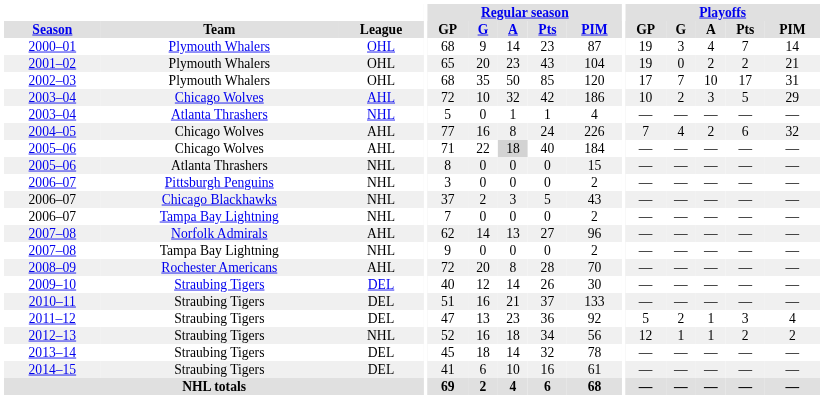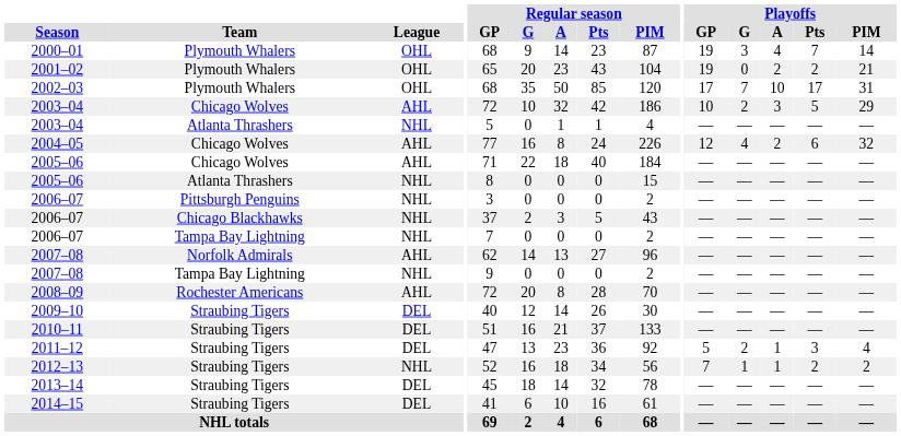2004–05 | Playoffs / GP: 7 -> 12
2005–06 / Chicago Wolves | Regular season / A: lightgrey background -> no background
2012–13 | Playoffs / GP: 12 -> 7
